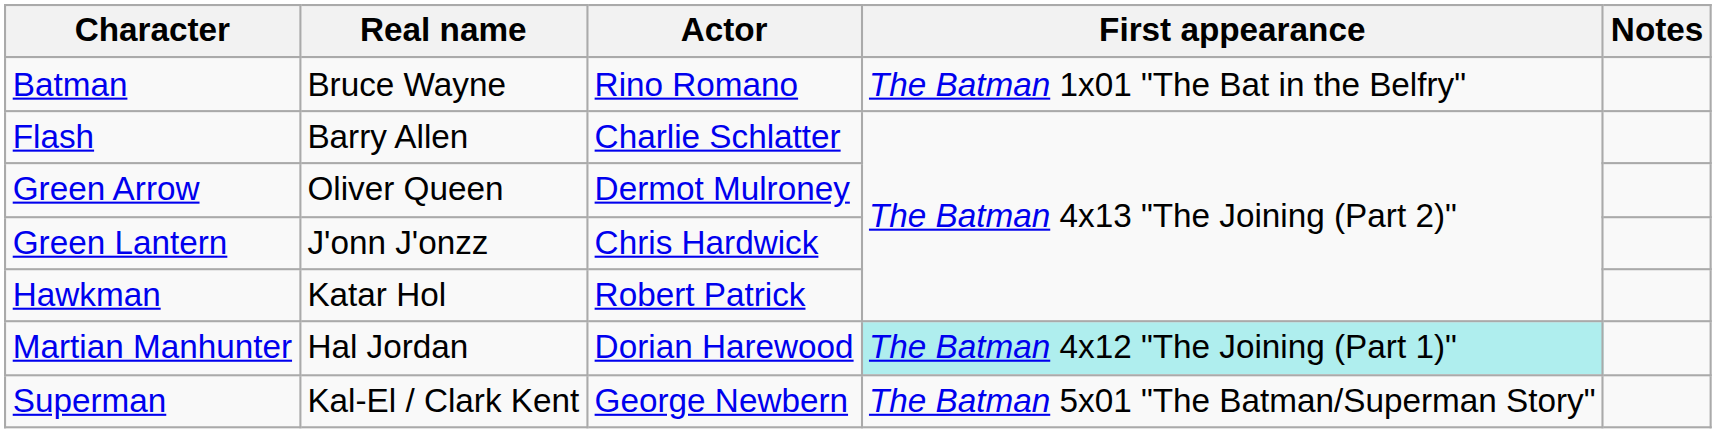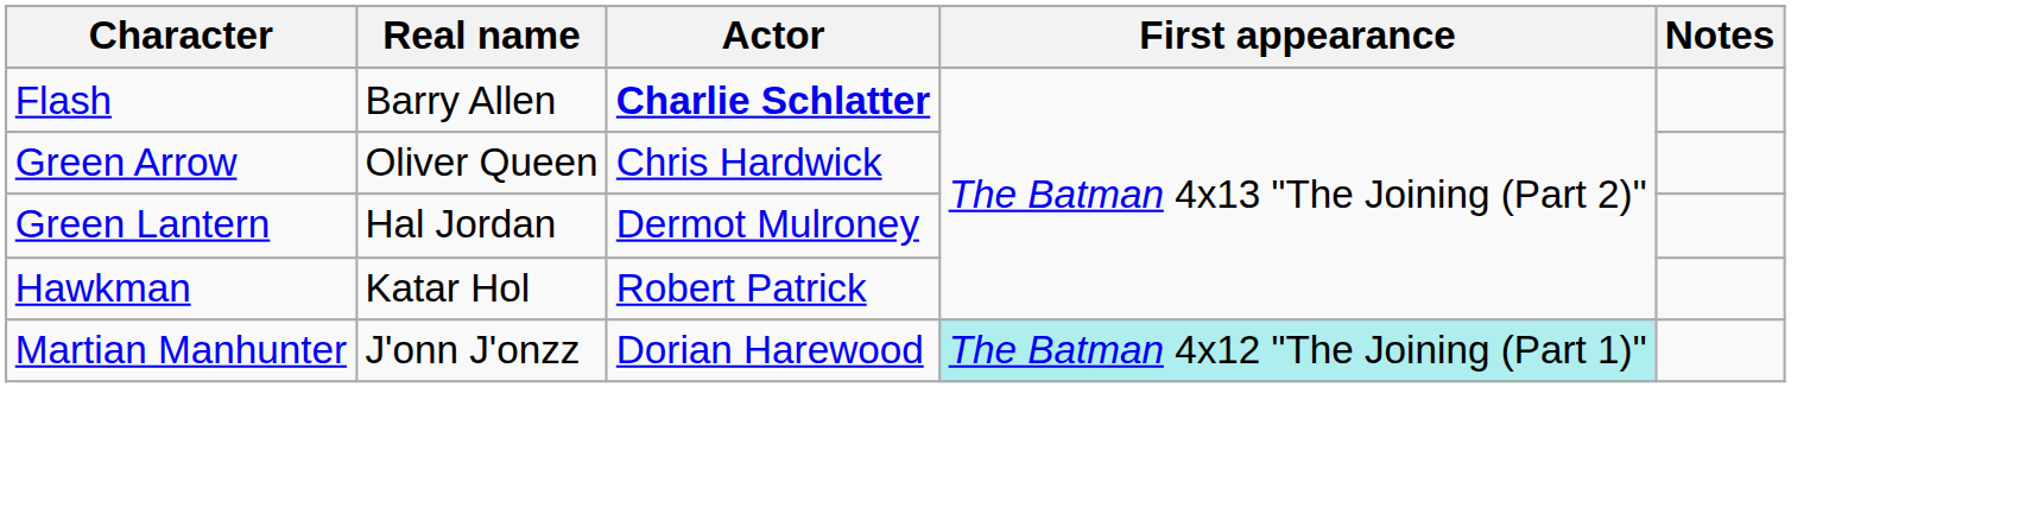- row: Batman | Bruce Wayne | Rino Romano | The Batman 1x01 "The Bat in the Belfry"
Flash | Actor: normal -> bold
Green Arrow | Actor: Dermot Mulroney -> Chris Hardwick
Green Lantern | Real name: J'onn J'onzz -> Hal Jordan
Green Lantern | Actor: Chris Hardwick -> Dermot Mulroney
Martian Manhunter | Real name: Hal Jordan -> J'onn J'onzz
- row: Superman | Kal-El / Clark Kent | George Newbern | The Batman 5x01 "The Batman/Superman Story"
